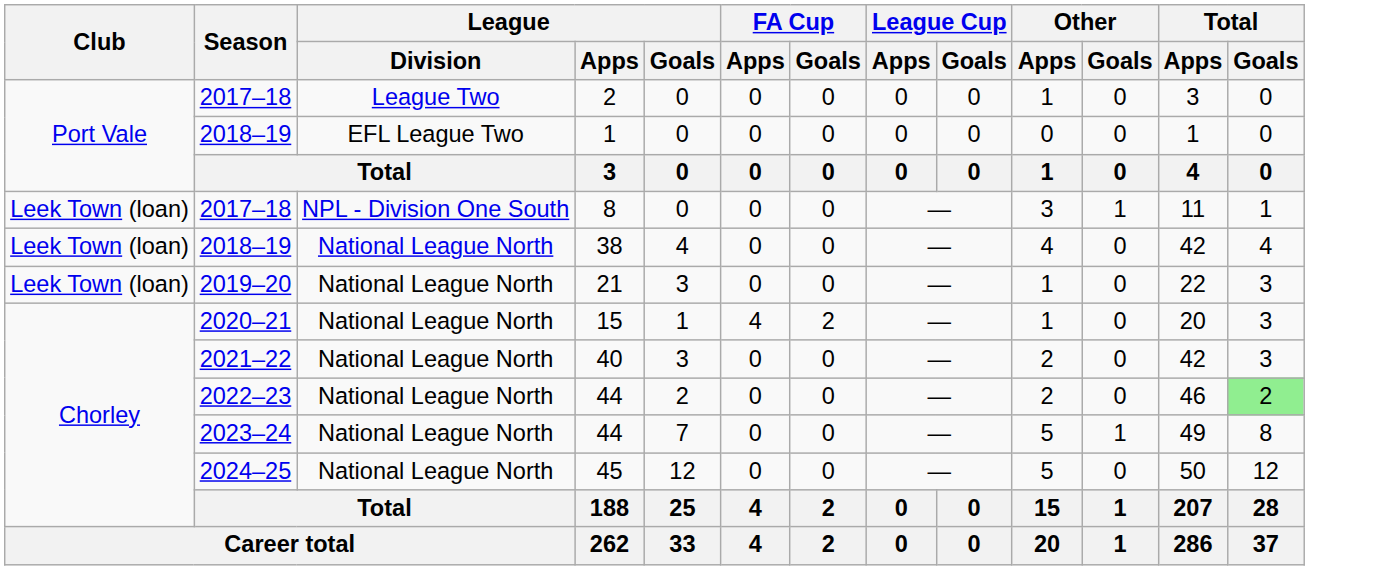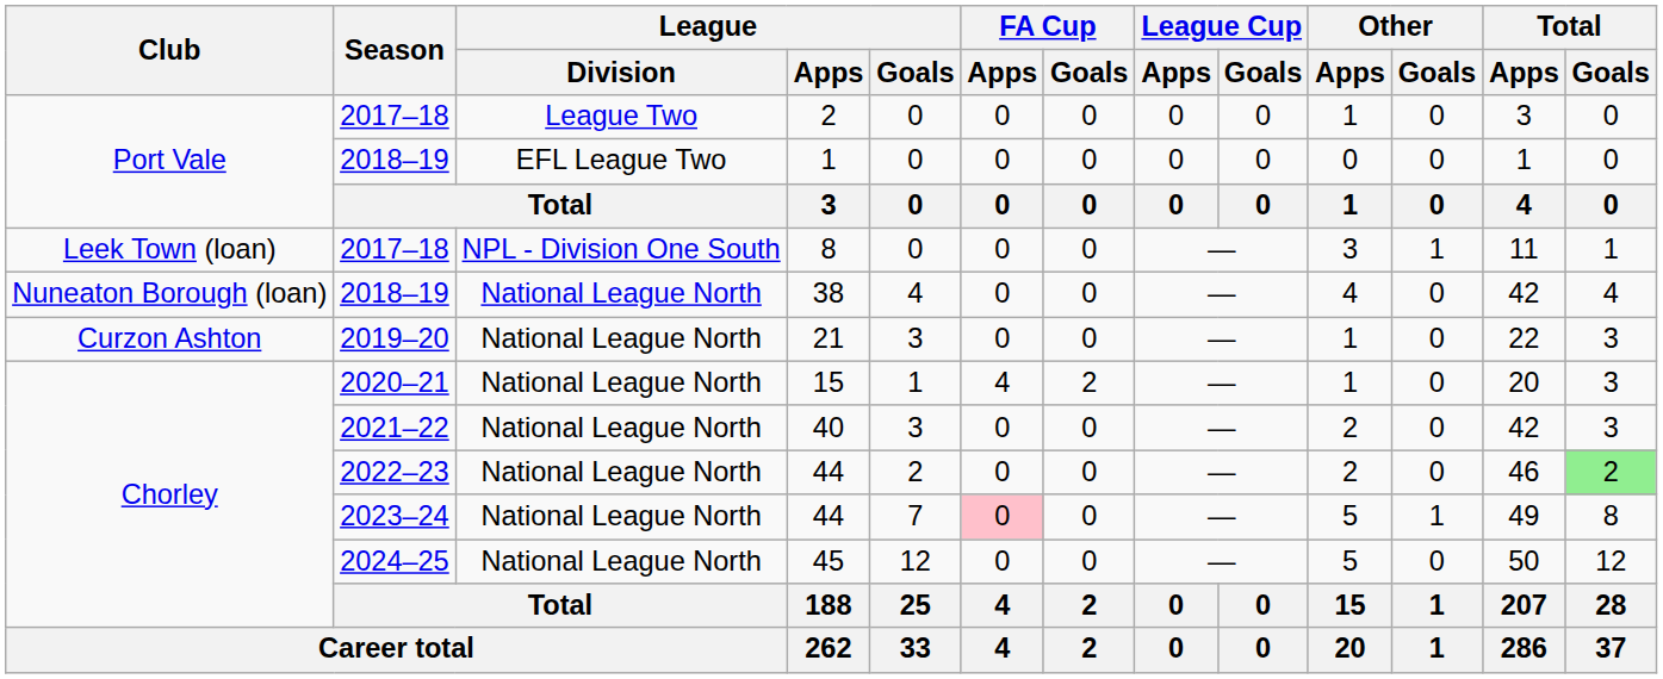38 | Club: Leek Town (loan) -> Nuneaton Borough (loan)
21 | Club: Leek Town (loan) -> Curzon Ashton
2023–24 / 44 | FA Cup / Apps: no background -> pink background
